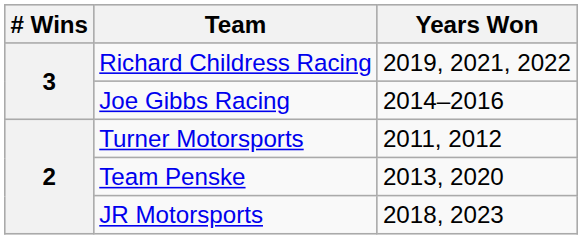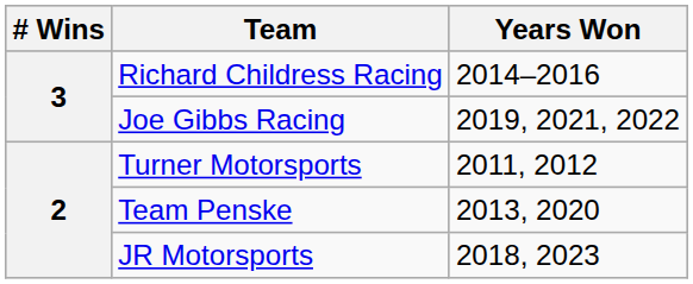Richard Childress Racing | Years Won: 2019, 2021, 2022 -> 2014–2016
Joe Gibbs Racing | Years Won: 2014–2016 -> 2019, 2021, 2022
